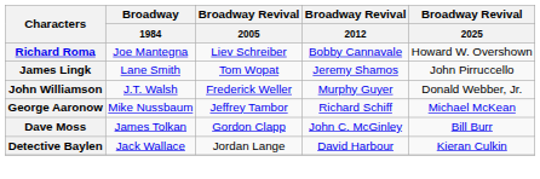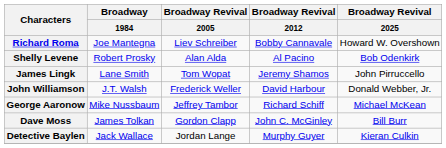+ row: Shelly Levene | Robert Prosky | Alan Alda | Al Pacino | Bob Odenkirk
John Williamson | Broadway Revival / 2012: Murphy Guyer -> David Harbour
Detective Baylen | Broadway Revival / 2012: David Harbour -> Murphy Guyer
